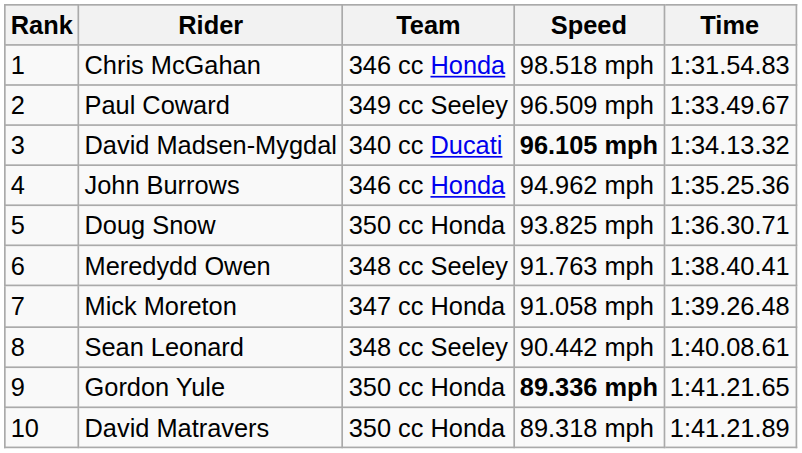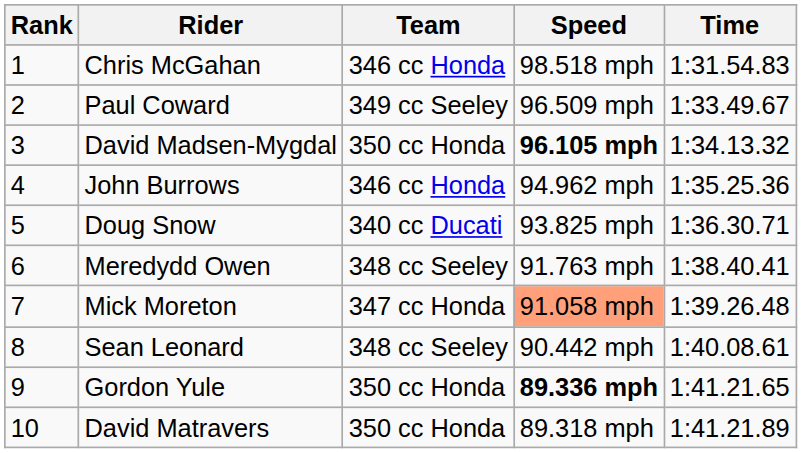David Madsen-Mygdal | Team: 340 cc Ducati -> 350 cc Honda
Doug Snow | Team: 350 cc Honda -> 340 cc Ducati
Mick Moreton | Speed: no background -> lightsalmon background
